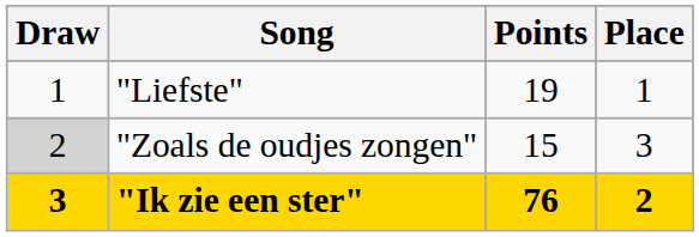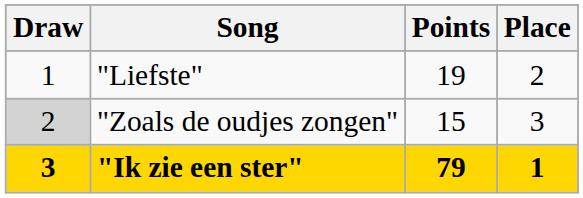"Liefste" | Place: 1 -> 2
"Ik zie een ster" | Points: 76 -> 79
"Ik zie een ster" | Place: 2 -> 1
